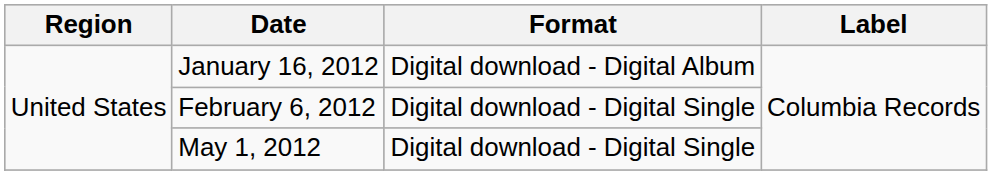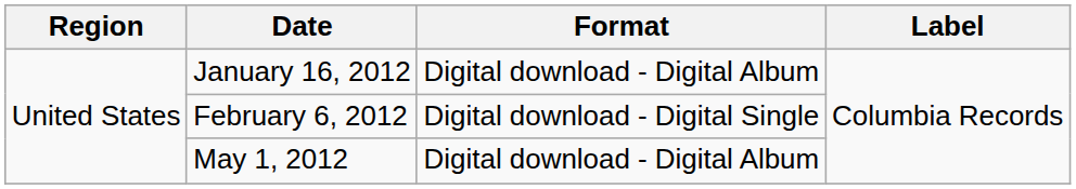May 1, 2012 | Format: Digital download - Digital Single -> Digital download - Digital Album
